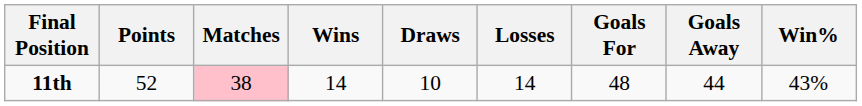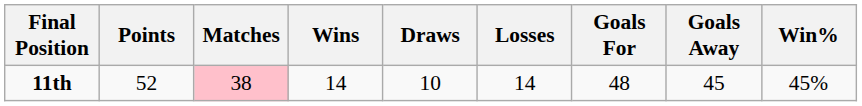11th | Goals Away: 44 -> 45
11th | Win%: 43% -> 45%
